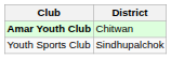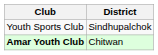rows swapped: Amar Youth Club <-> Youth Sports Club
